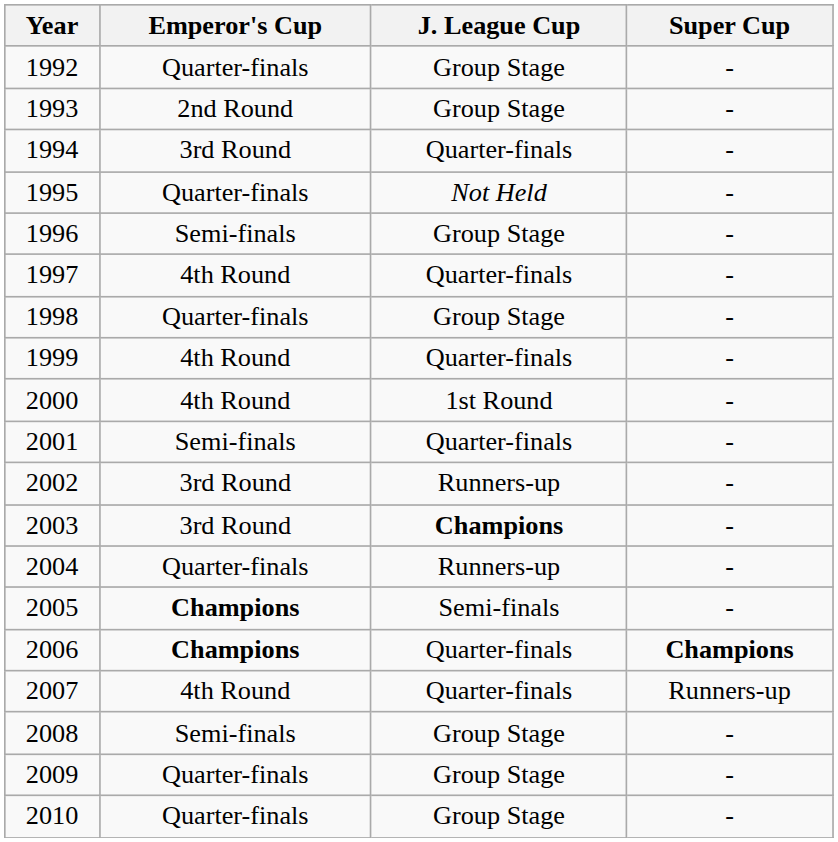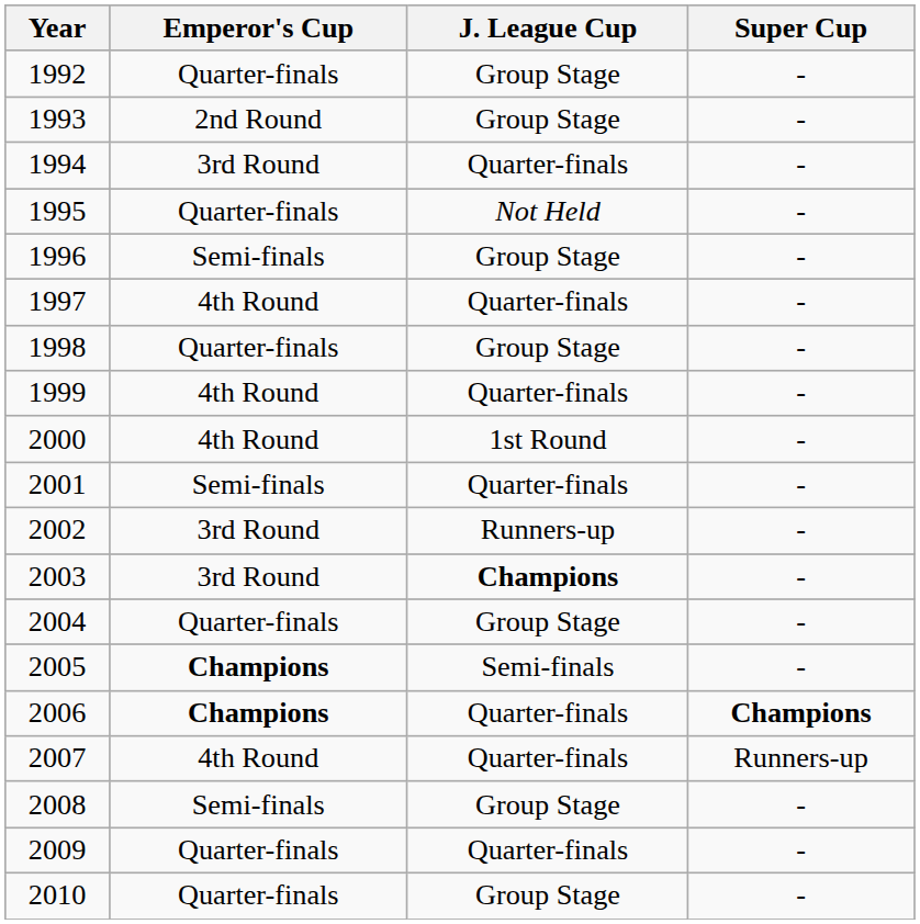2004 | J. League Cup: Runners-up -> Group Stage
2009 | J. League Cup: Group Stage -> Quarter-finals
